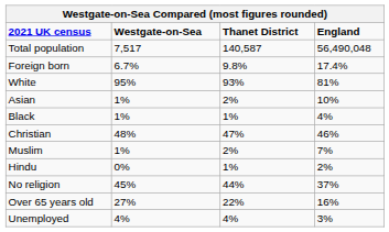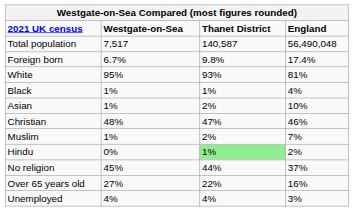rows swapped: Asian <-> Black
Hindu | Thanet District: no background -> lightgreen background
